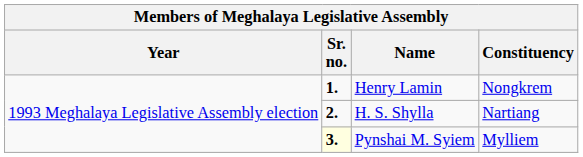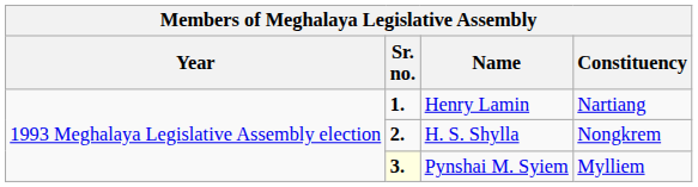Henry Lamin | Constituency: Nongkrem -> Nartiang
H. S. Shylla | Constituency: Nartiang -> Nongkrem
